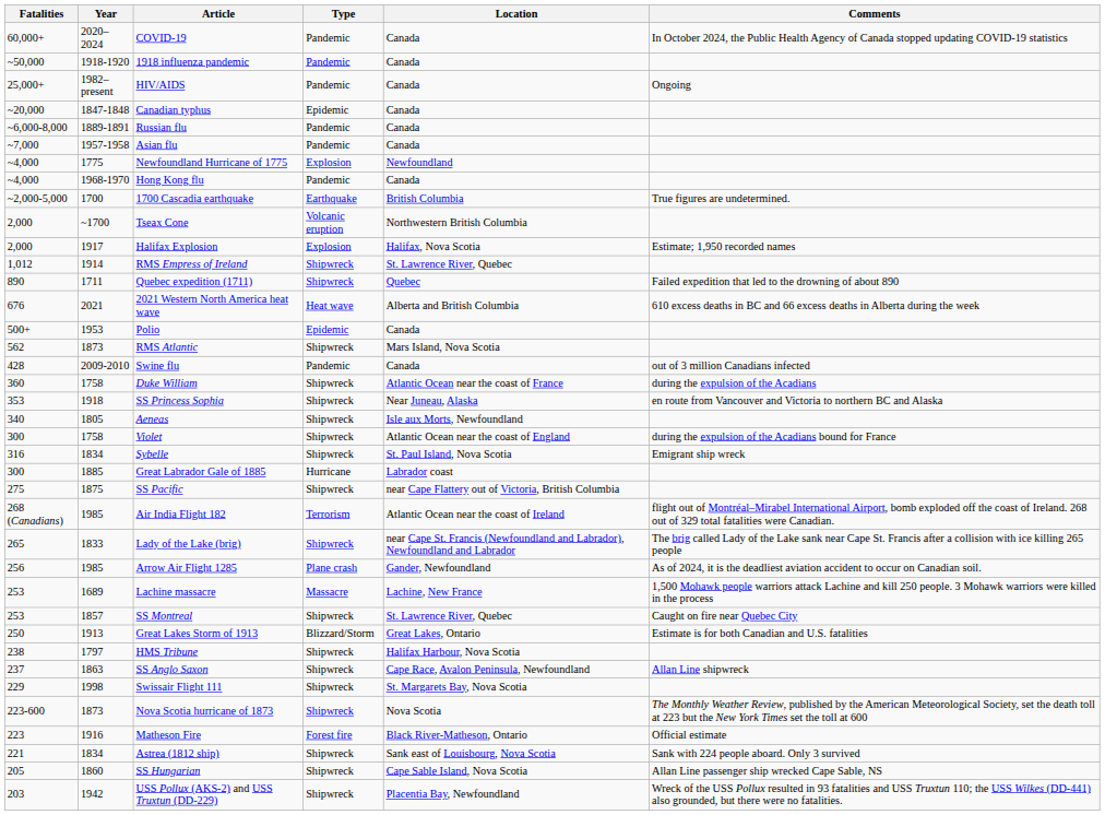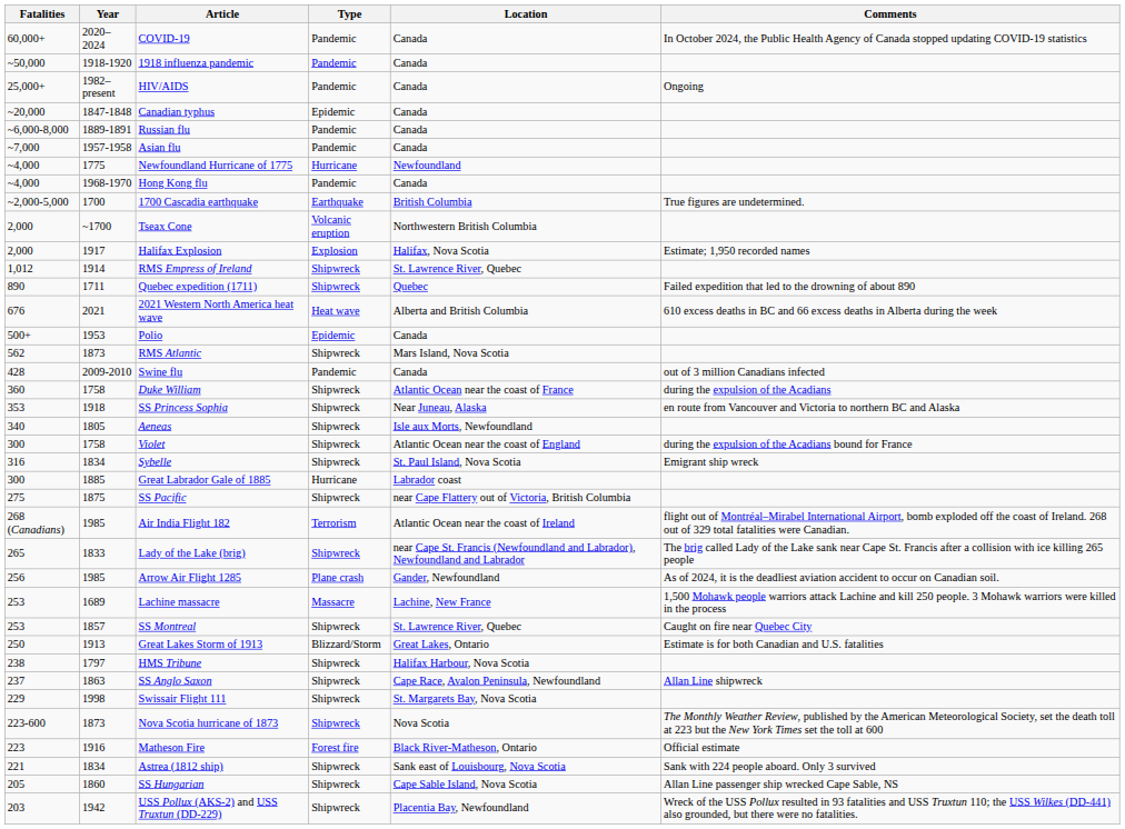Newfoundland Hurricane of 1775 | Type: Explosion -> Hurricane
